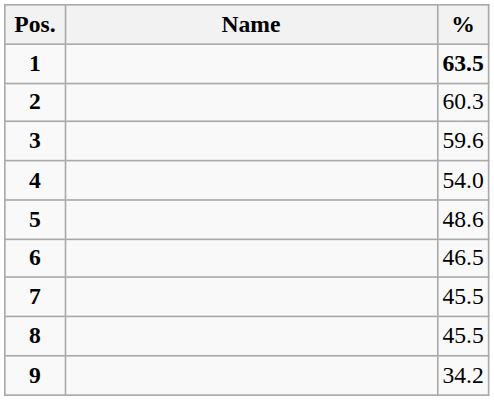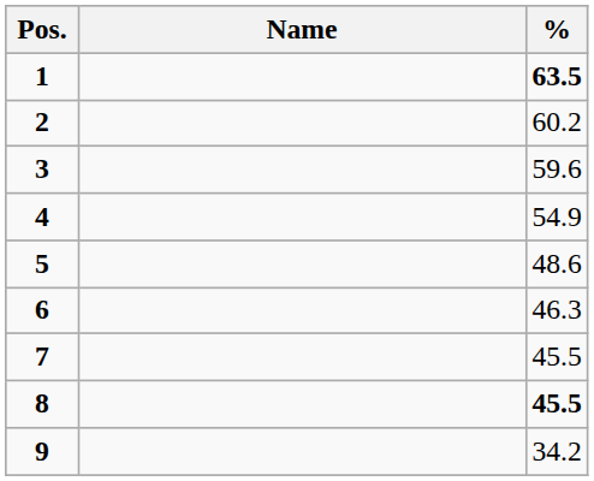2 | %: 60.3 -> 60.2
4 | %: 54.0 -> 54.9
6 | %: 46.5 -> 46.3
8 | %: normal -> bold
